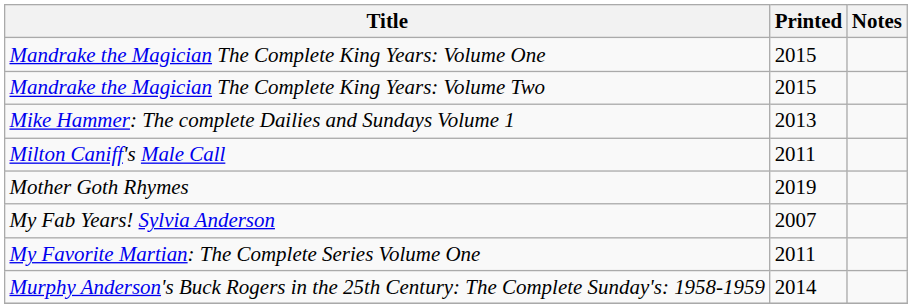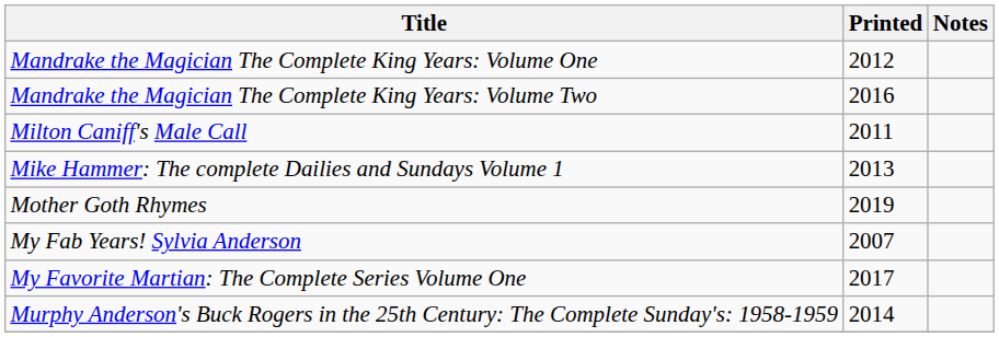Mandrake the Magician The Complete King Years: Volume One | Printed: 2015 -> 2012
Mandrake the Magician The Complete King Years: Volume Two | Printed: 2015 -> 2016
rows swapped: Mike Hammer: The complete Dailies and Sundays Volume 1 <-> Milton Caniff's Male Call
My Favorite Martian: The Complete Series Volume One | Printed: 2011 -> 2017
